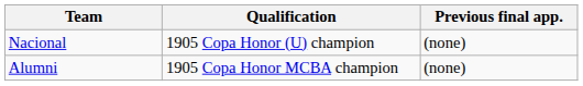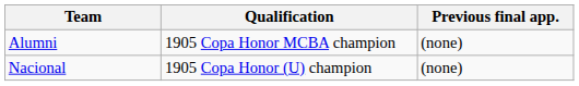rows swapped: Nacional <-> Alumni
